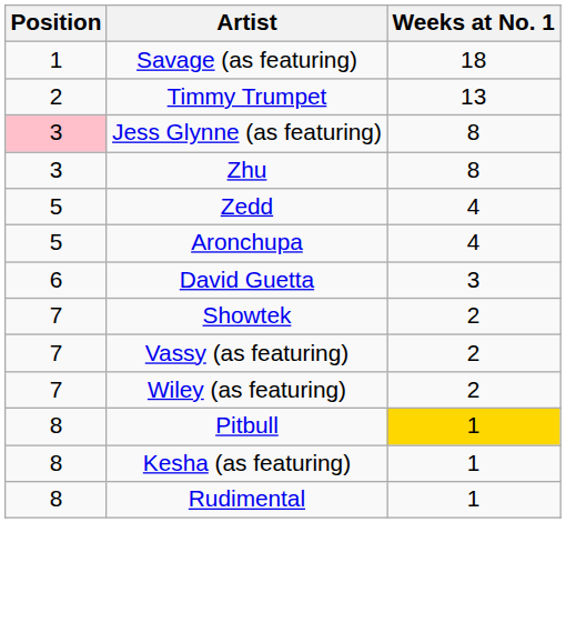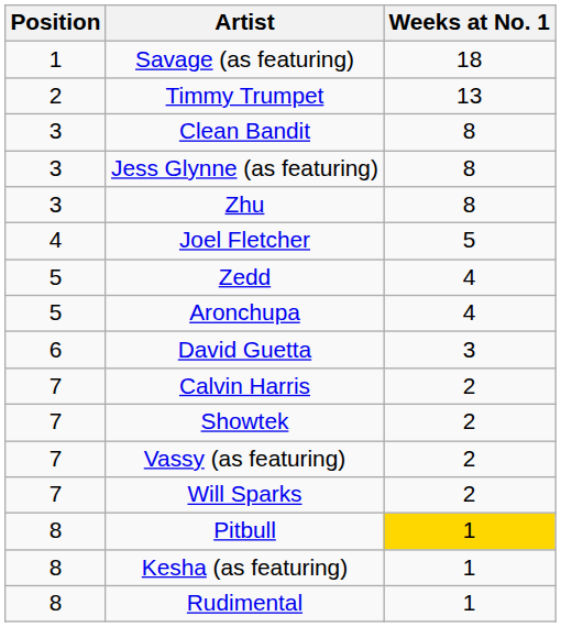+ row: 3 | Clean Bandit | 8
Jess Glynne (as featuring) | Position: pink background -> no background
+ row: 4 | Joel Fletcher | 5
+ row: 7 | Calvin Harris | 2
- row: 7 | Wiley (as featuring) | 2
+ row: 7 | Will Sparks | 2
